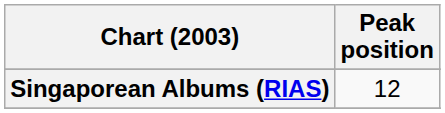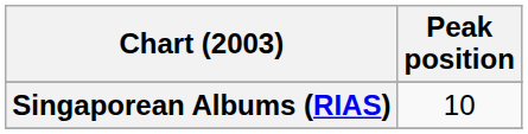Singaporean Albums (RIAS) | Peak position: 12 -> 10
